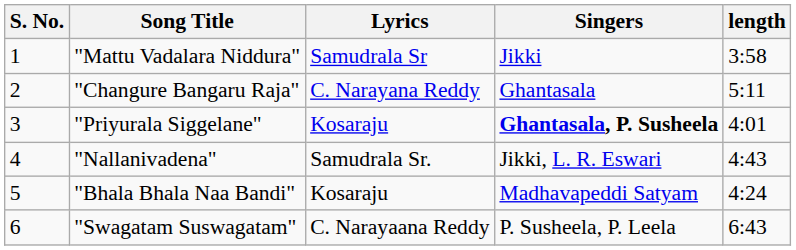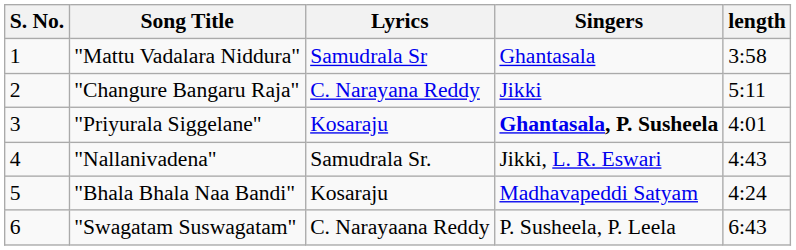"Mattu Vadalara Niddura" | Singers: Jikki -> Ghantasala
"Changure Bangaru Raja" | Singers: Ghantasala -> Jikki
